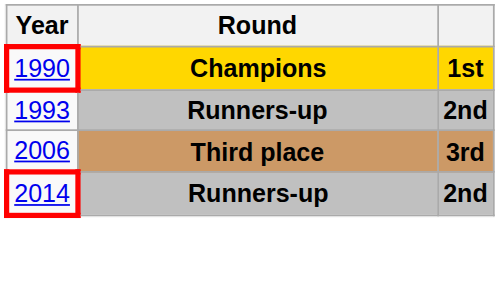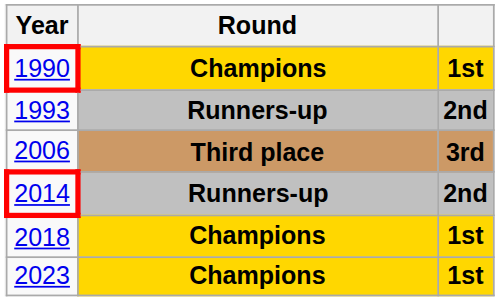+ row: 2018 | Champions | 1st
+ row: 2023 | Champions | 1st
